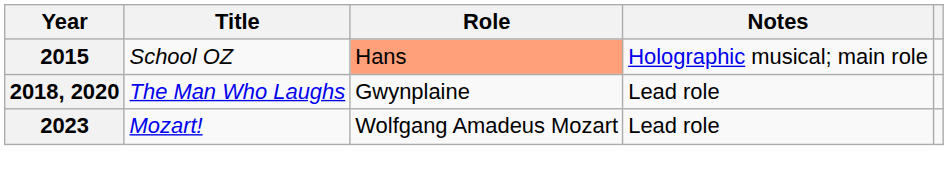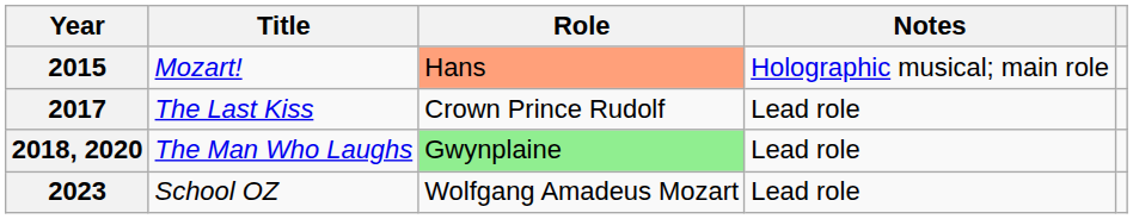2015 | Title: School OZ -> Mozart!
+ row: 2017 | The Last Kiss | Crown Prince Rudolf | Lead role
2018, 2020 | Role: no background -> lightgreen background
2023 | Title: Mozart! -> School OZ
